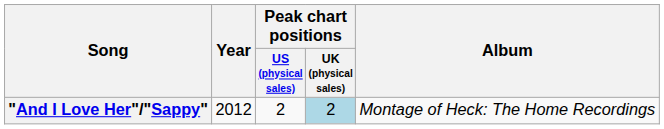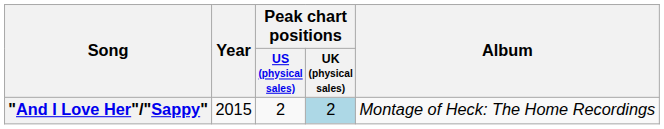"And I Love Her"/"Sappy" | Year: 2012 -> 2015
